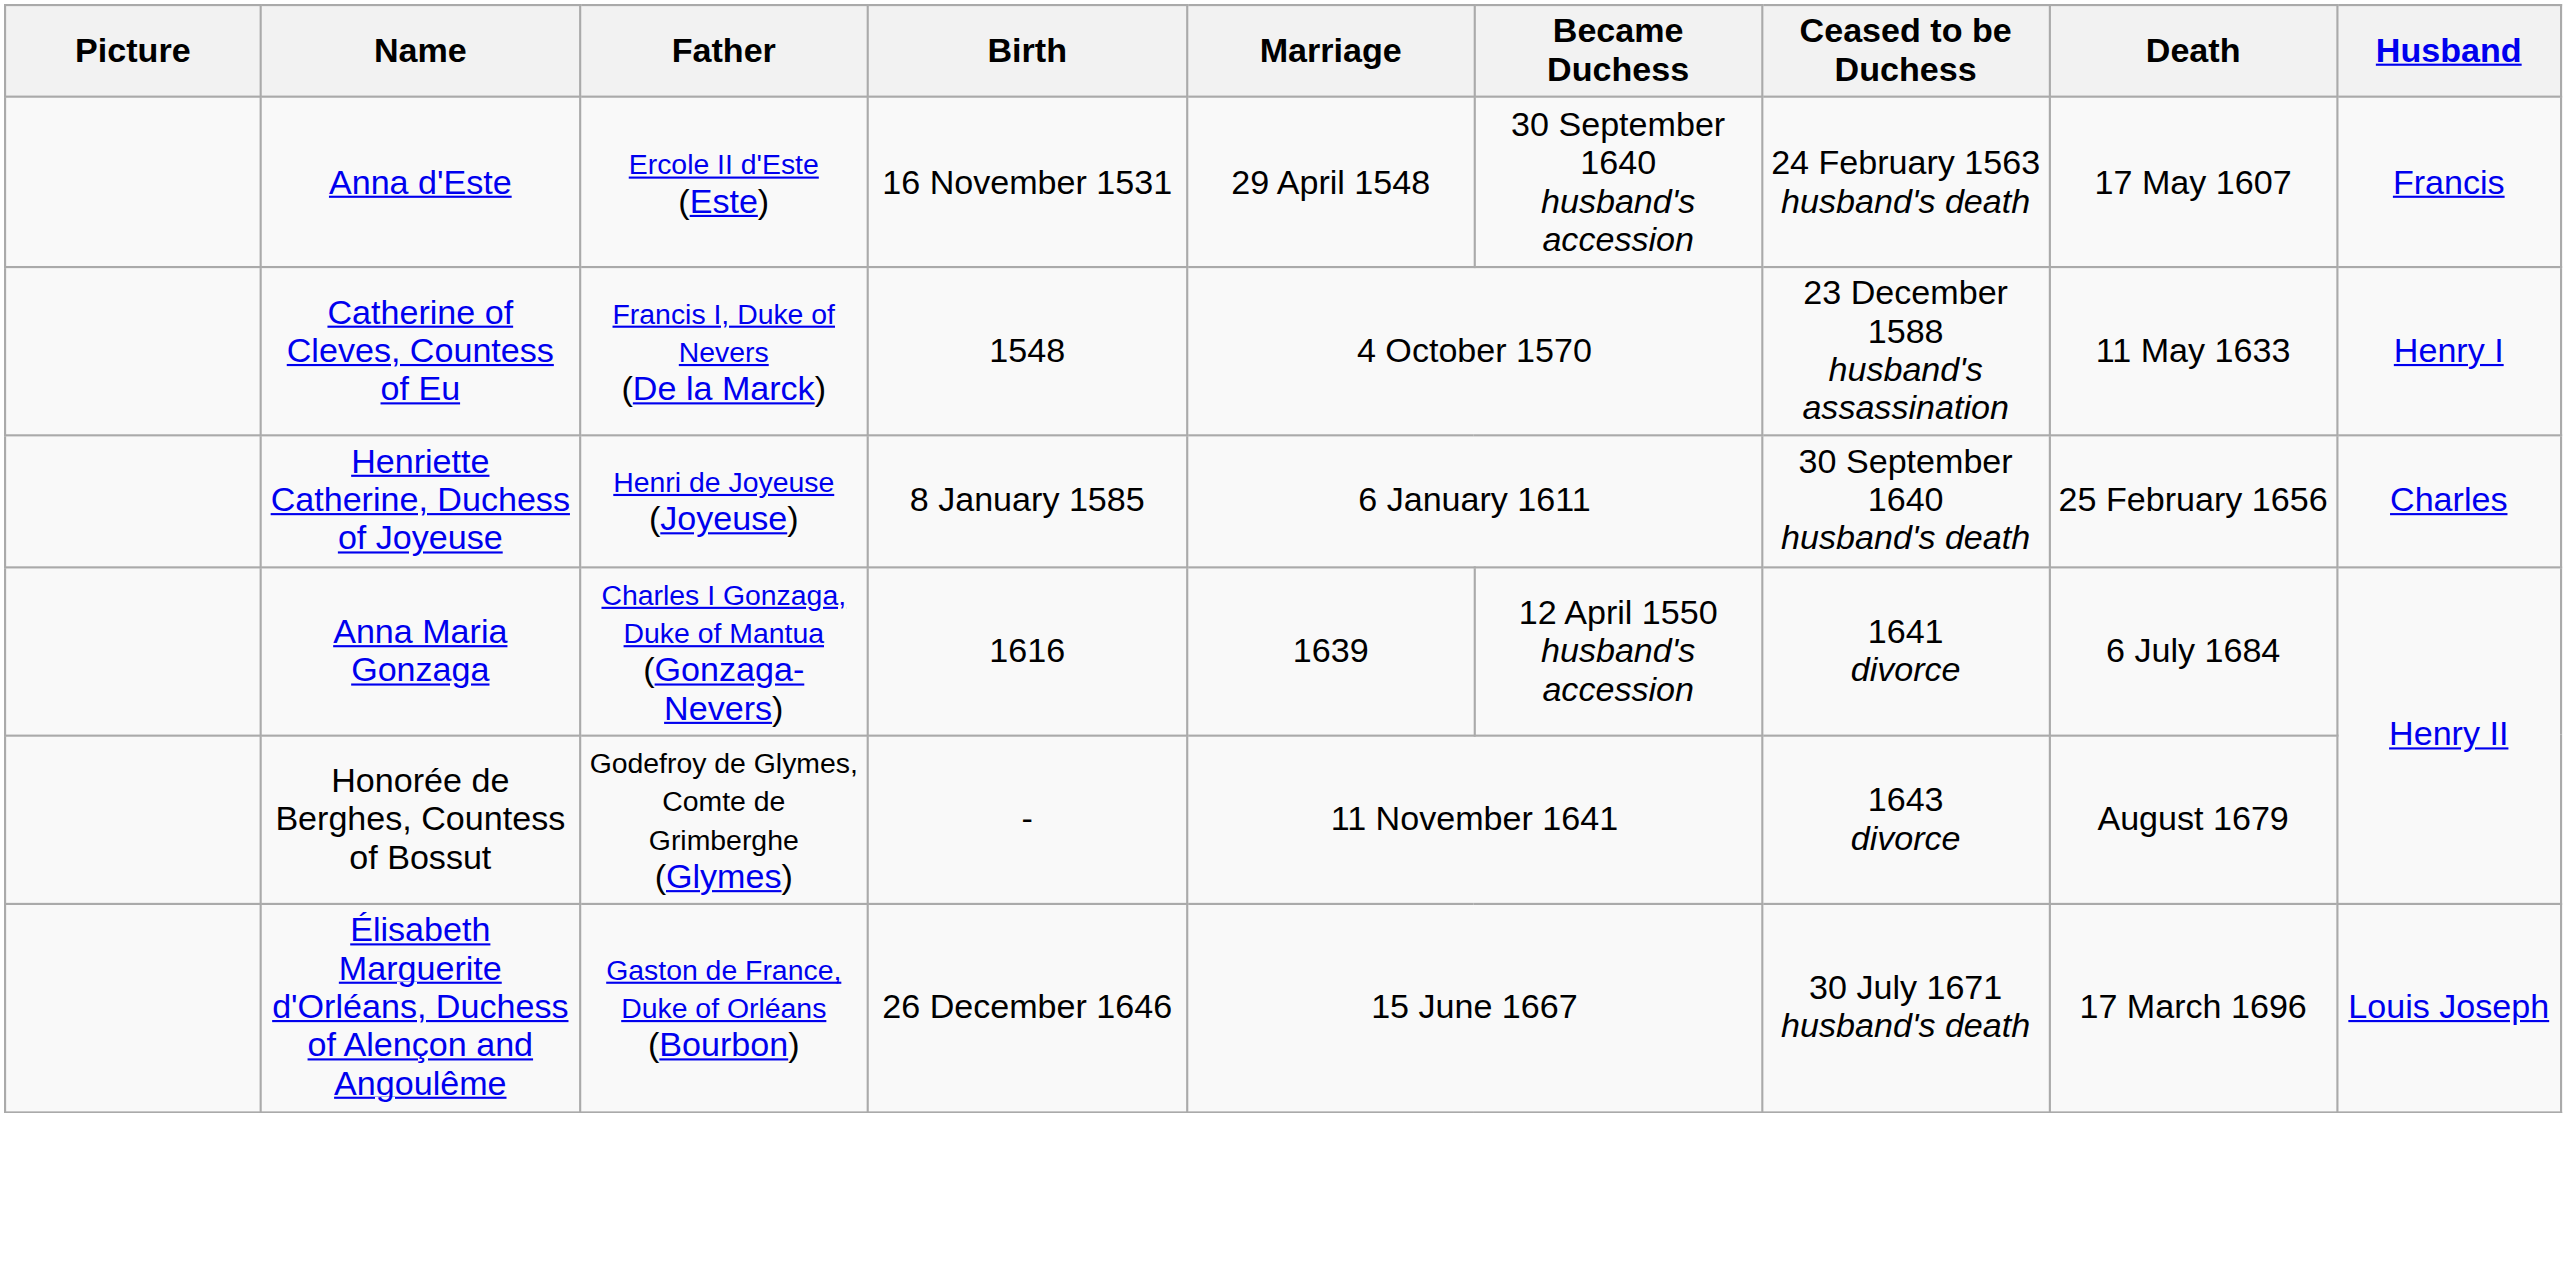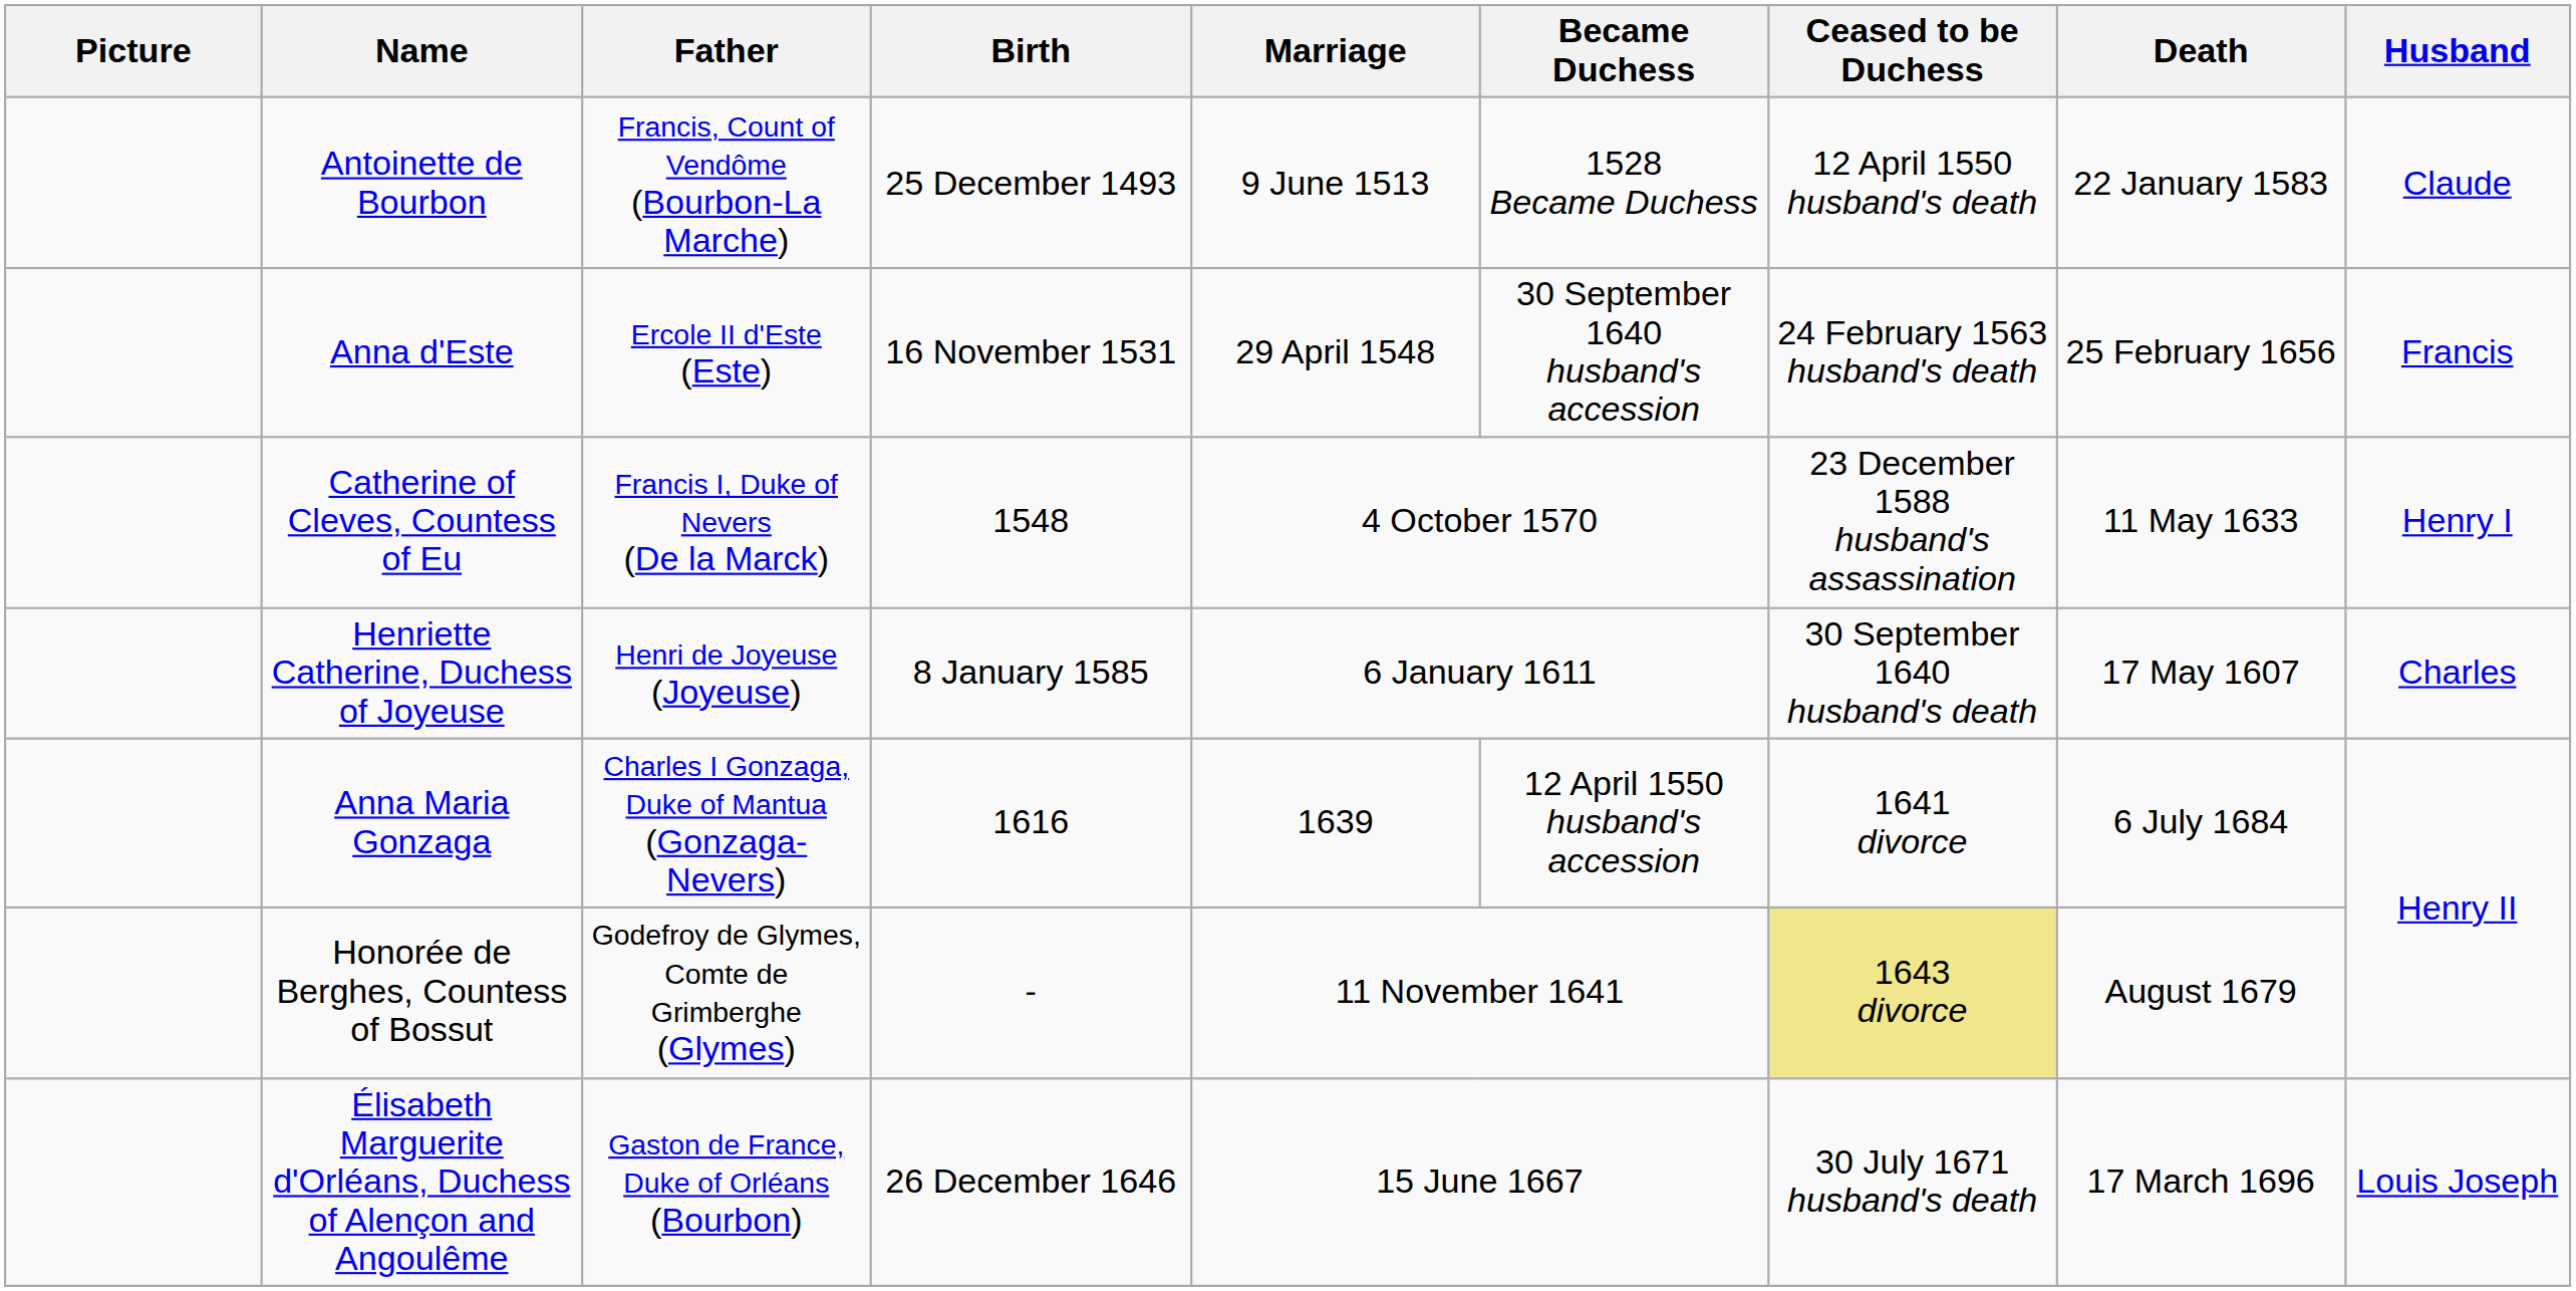+ row: Antoinette de Bourbon | Francis, Count of Vendôme (Bourbon-La Marche) | 25 December 1493 | 9 June 1513 | 1528 Became Duchess | 12 April 1550 husband's death | 22 January 1583 | Claude
Anna d'Este | Death: 17 May 1607 -> 25 February 1656
Henriette Catherine, Duchess of Joyeuse | Death: 25 February 1656 -> 17 May 1607
Honorée de Berghes, Countess of Bossut | Ceased to be Duchess: no background -> khaki background
